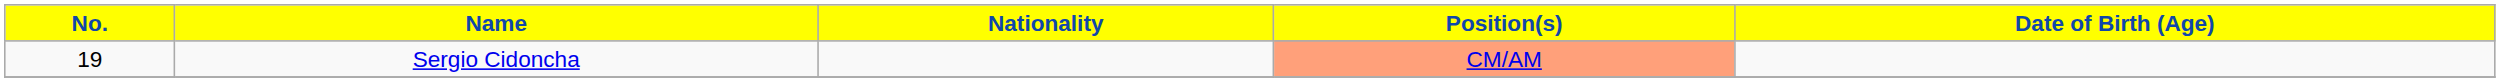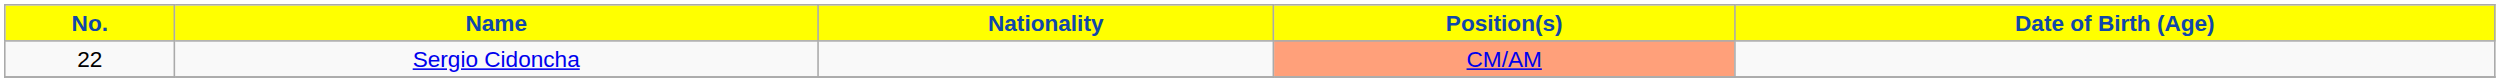Sergio Cidoncha | No.: 19 -> 22
